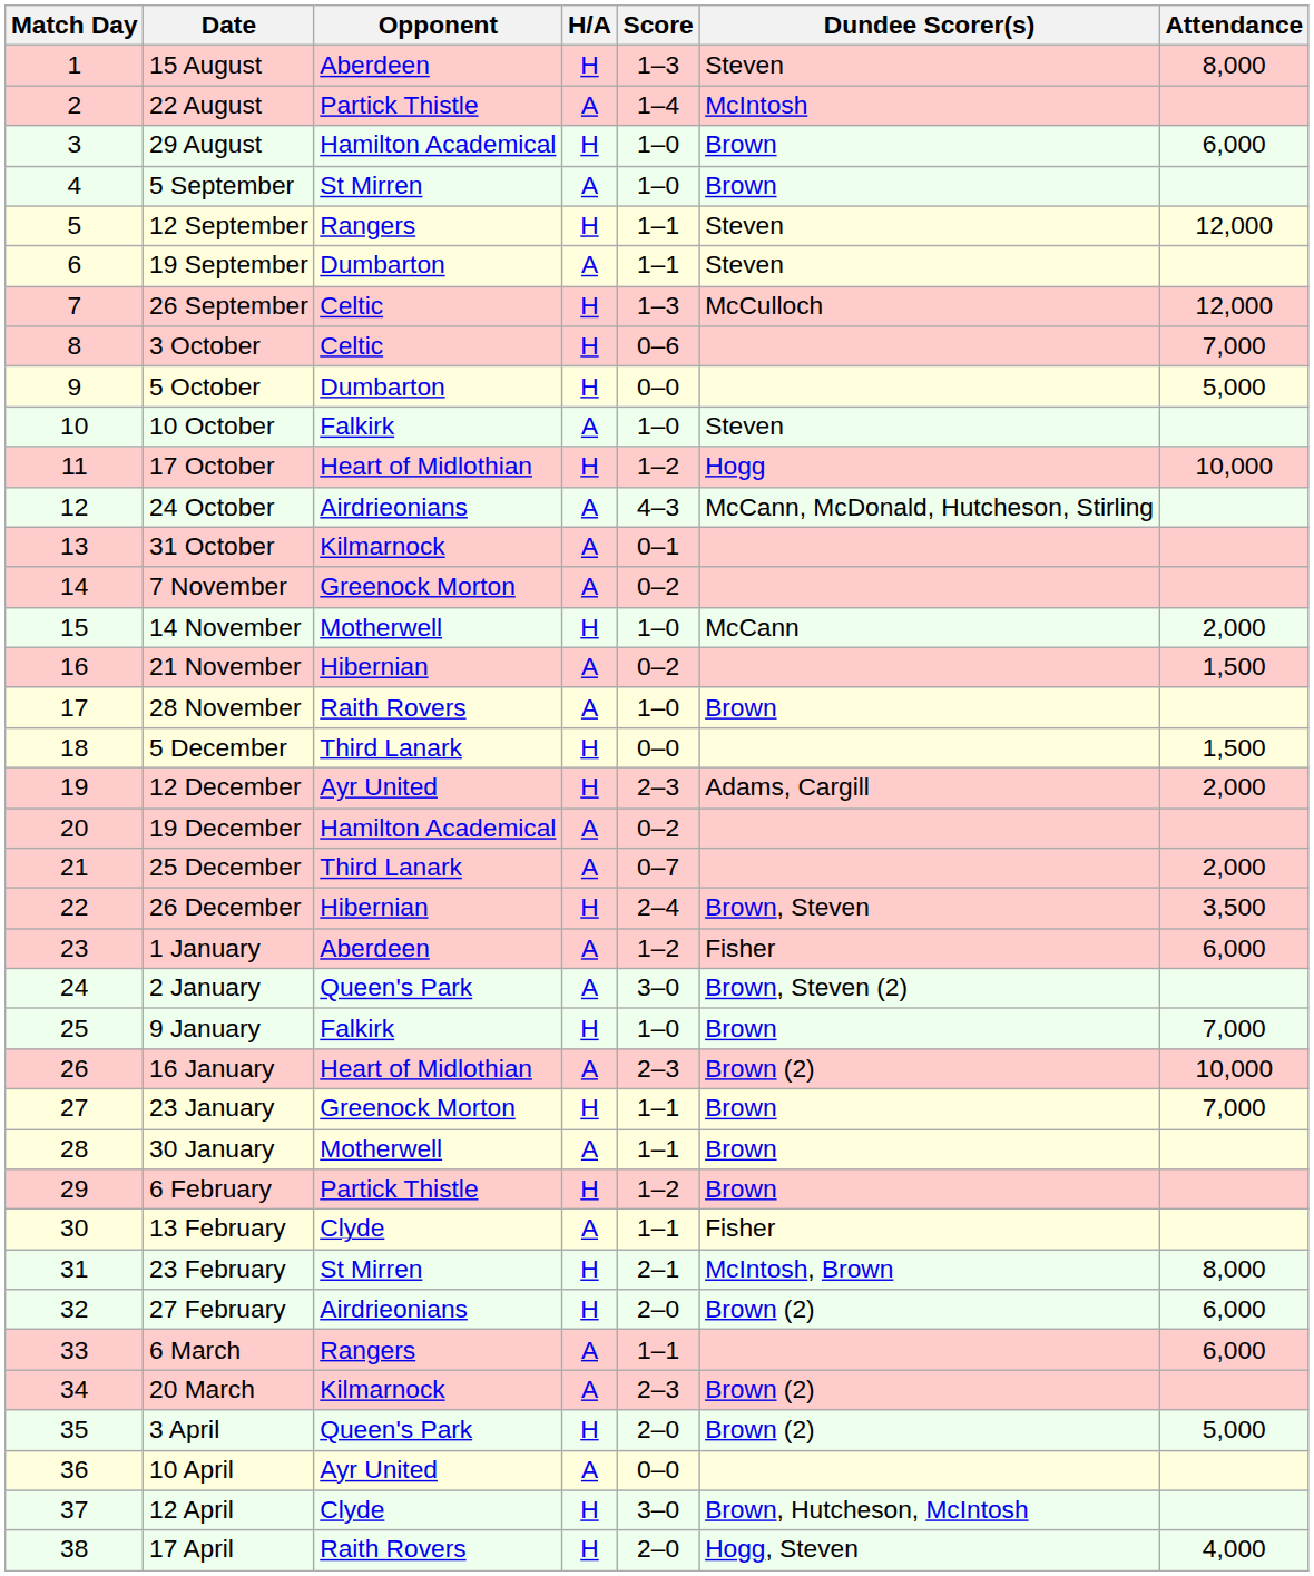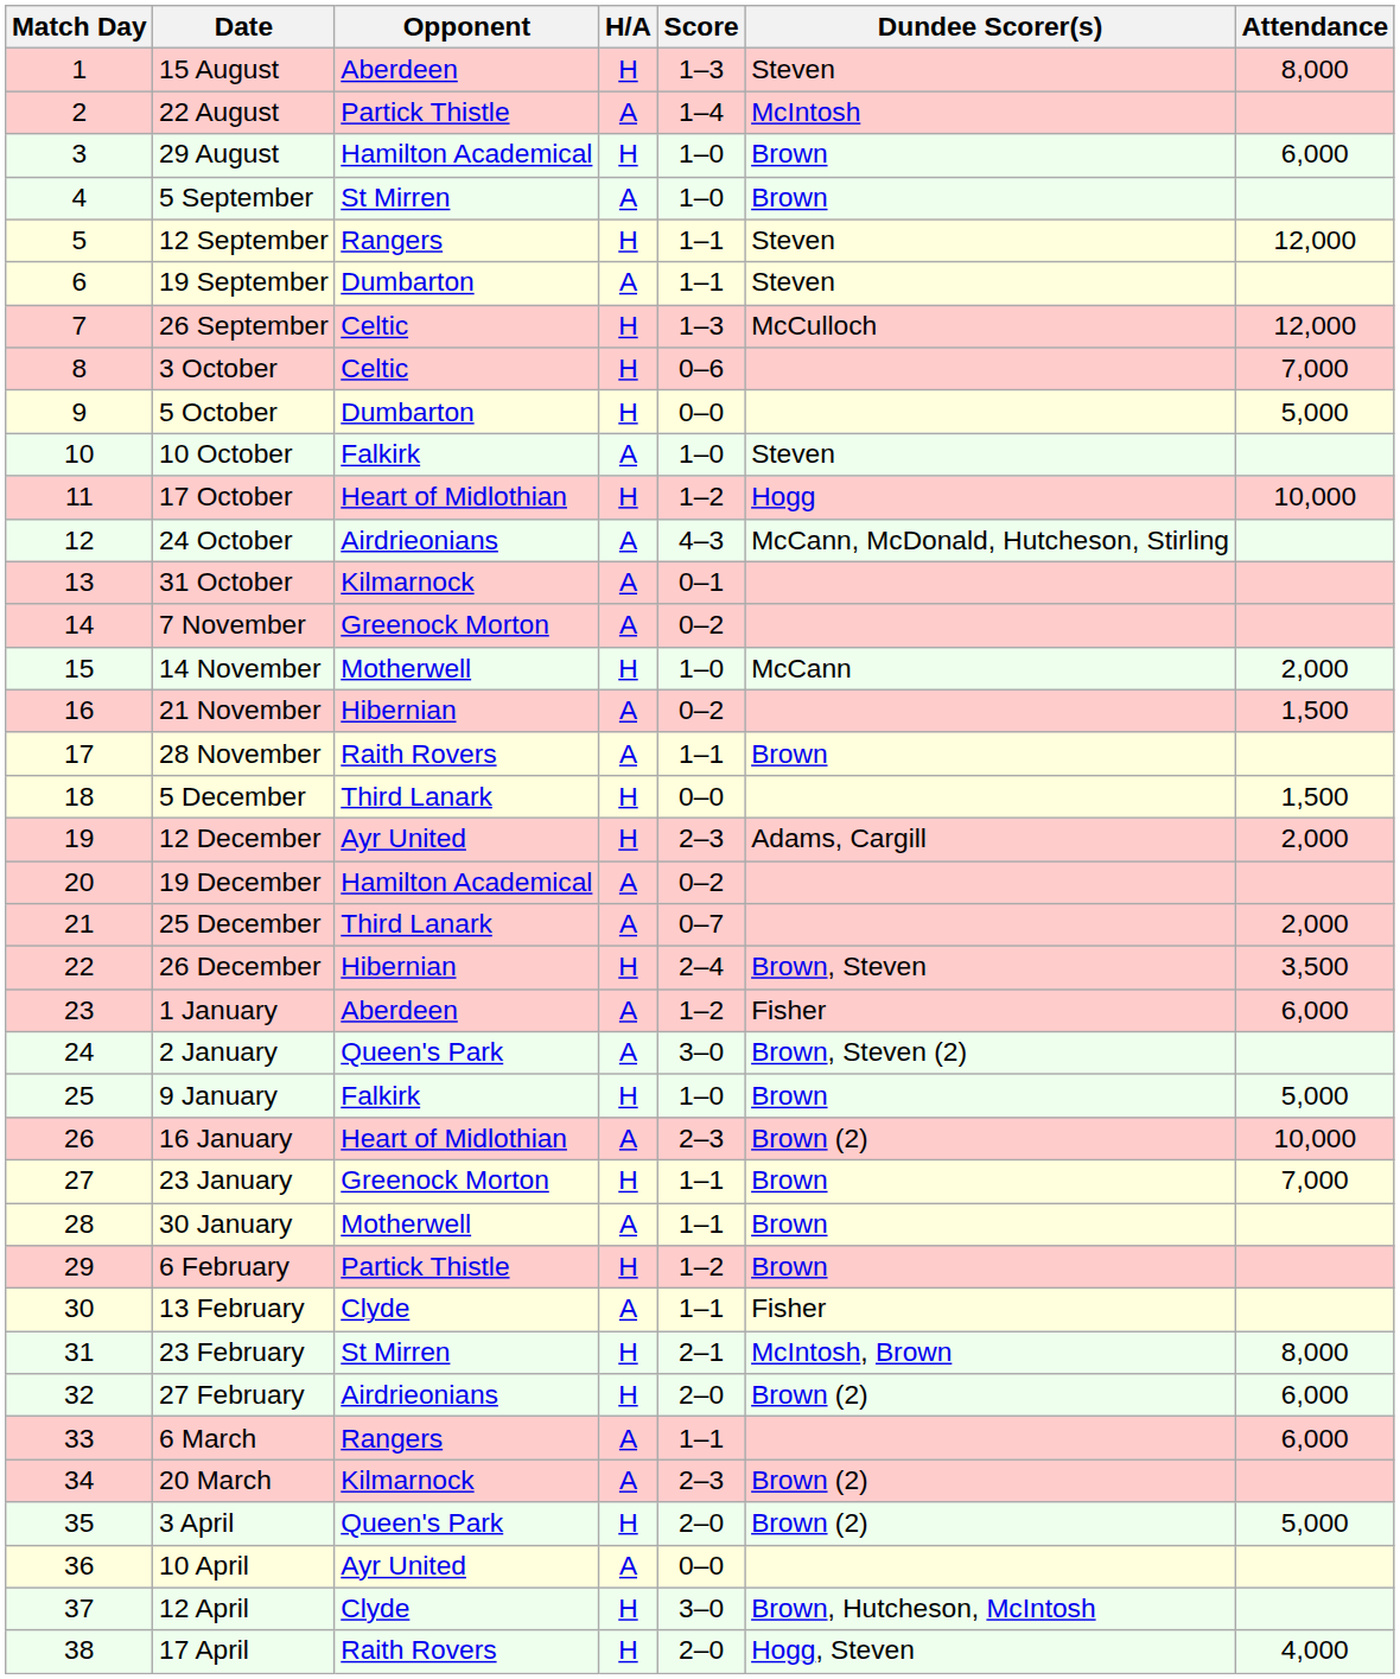28 November | Score: 1–0 -> 1–1
9 January | Attendance: 7,000 -> 5,000
